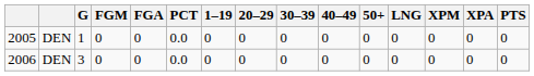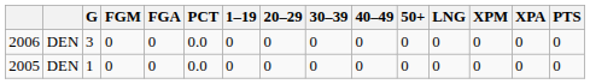rows swapped: 2005 <-> 2006
